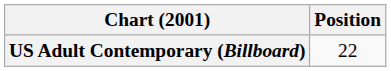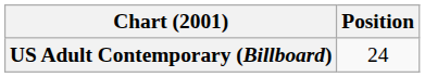US Adult Contemporary (Billboard) | Position: 22 -> 24
